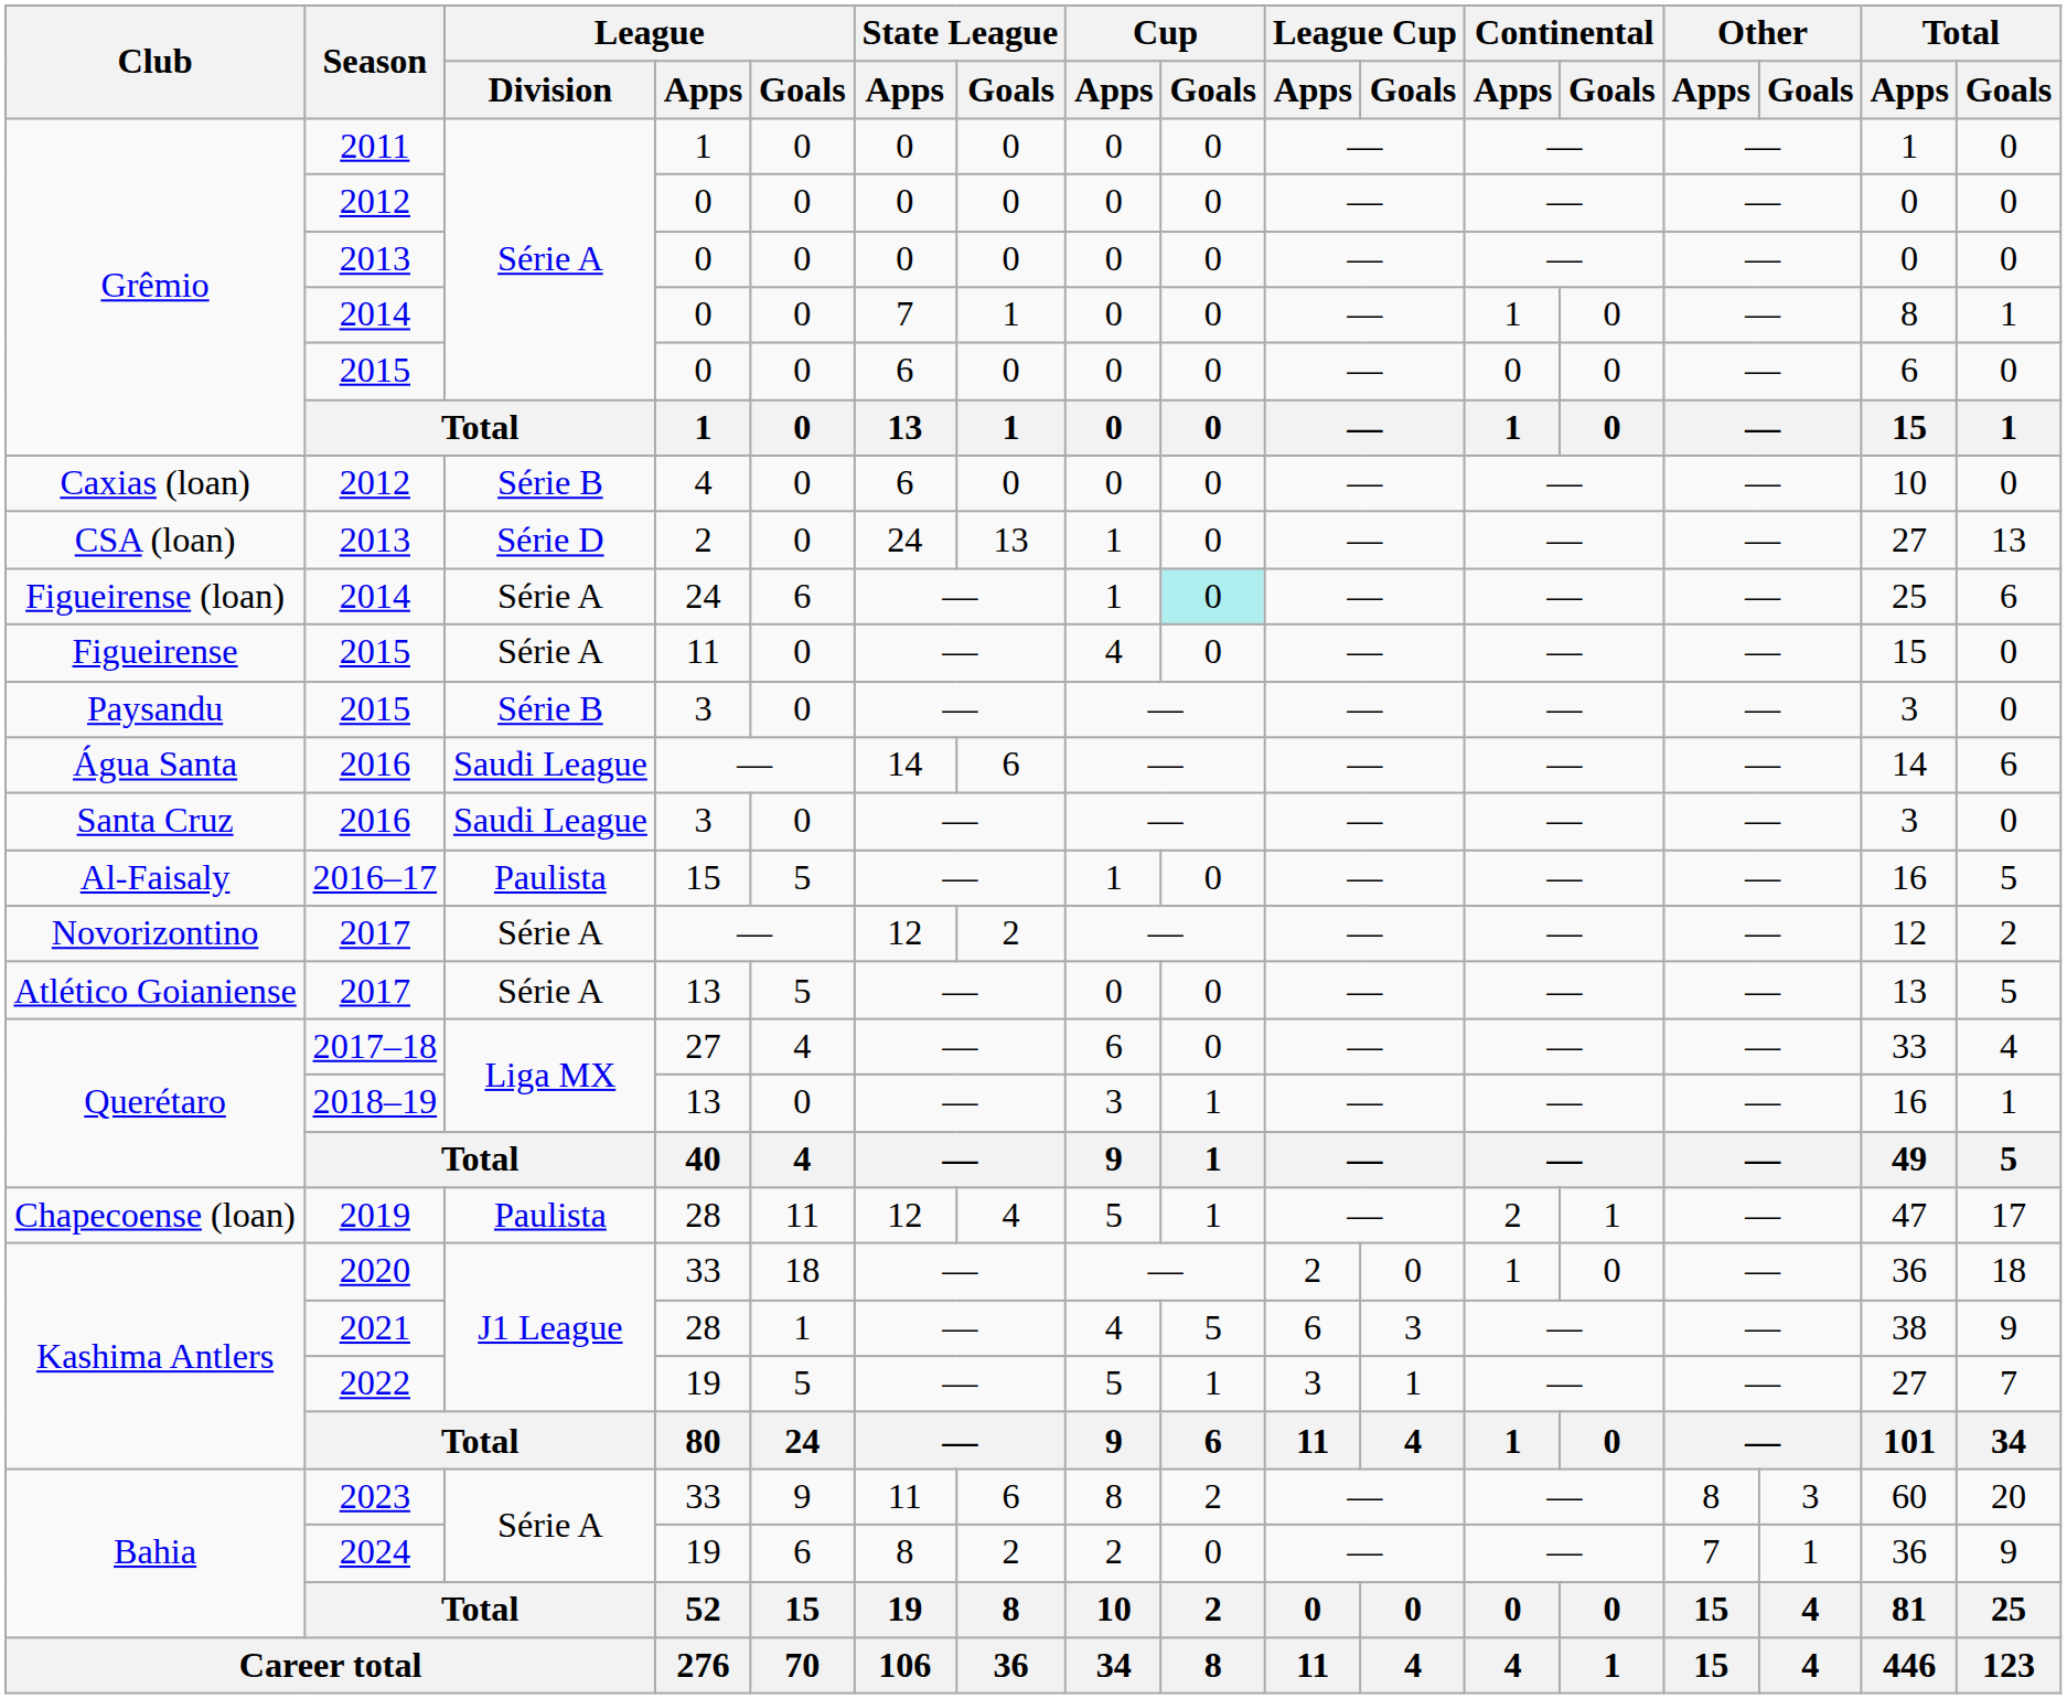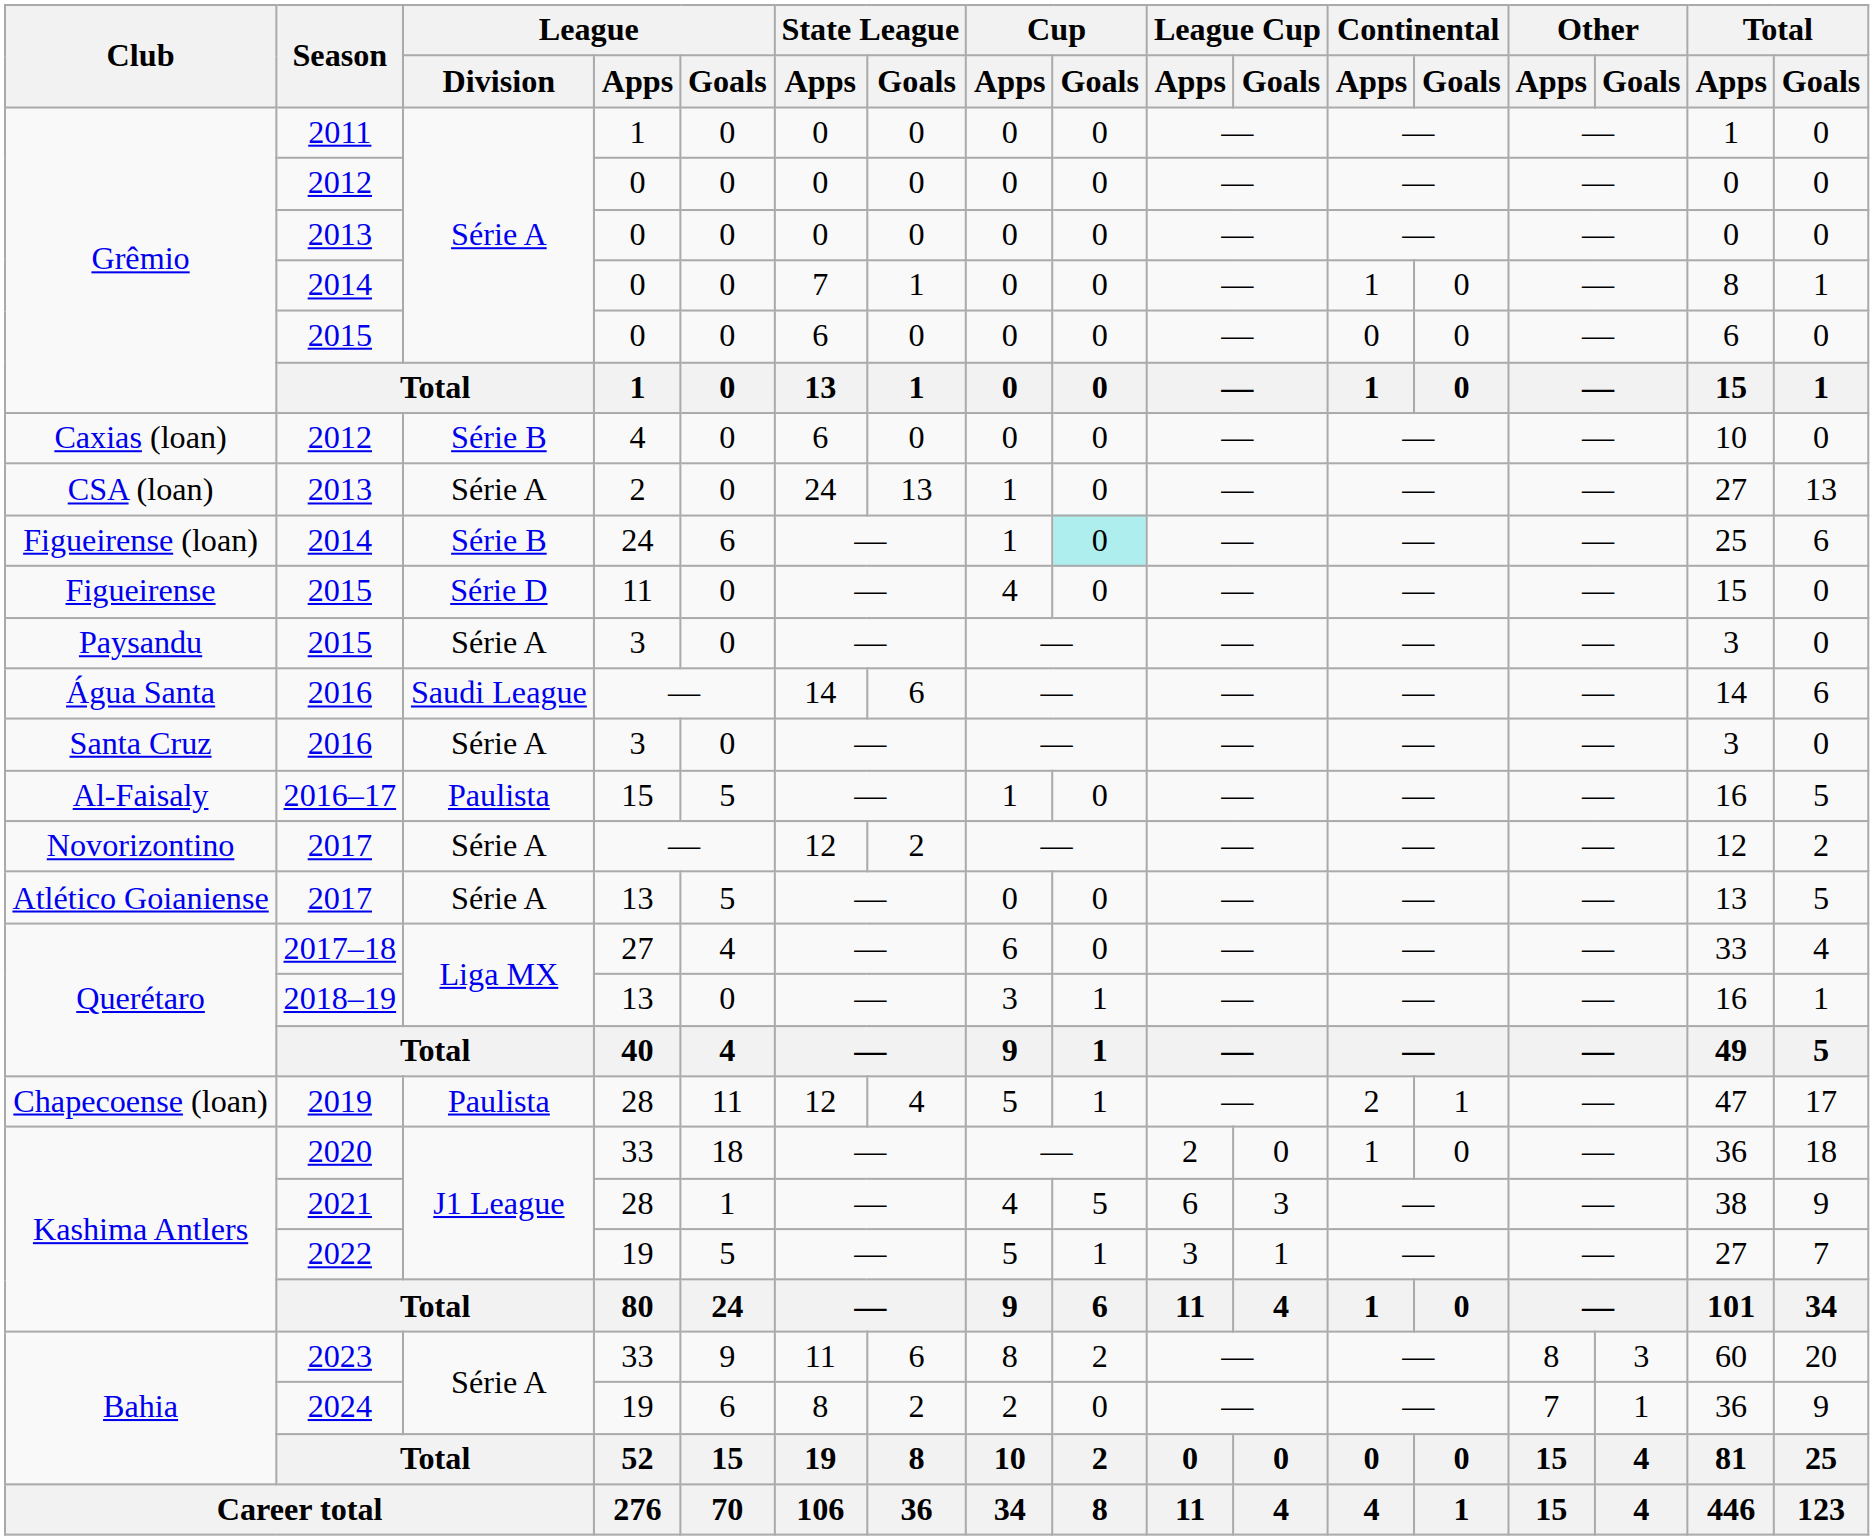CSA (loan) / 2013 | League / Division: Série D -> Série A
Figueirense (loan) / 2014 | League / Division: Série A -> Série B
Figueirense / 2015 | League / Division: Série A -> Série D
Paysandu / 2015 | League / Division: Série B -> Série A
Santa Cruz / 2016 | League / Division: Saudi League -> Série A
